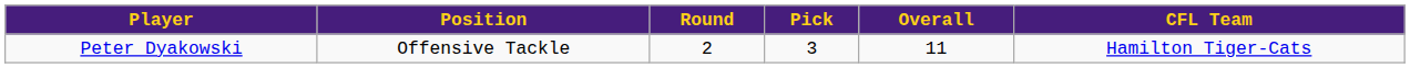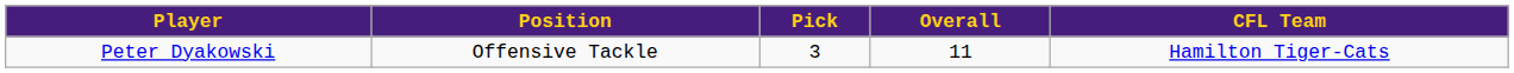- column: Round | 2
